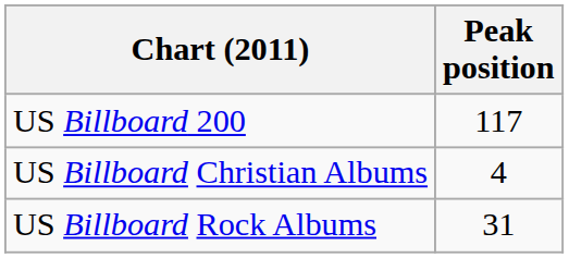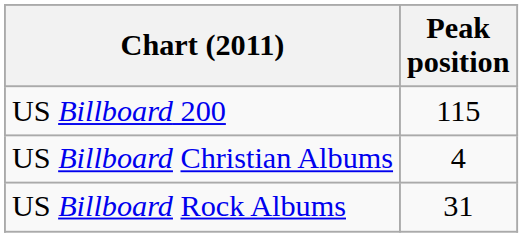US Billboard 200 | Peak position: 117 -> 115
